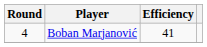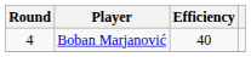Boban Marjanović | Efficiency: 41 -> 40
